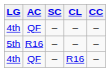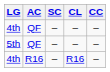5th | AC: R16 -> QF
4th / R16 | AC: QF -> R16
